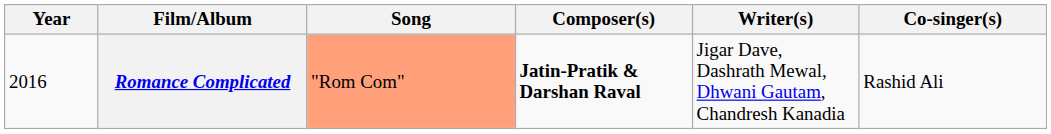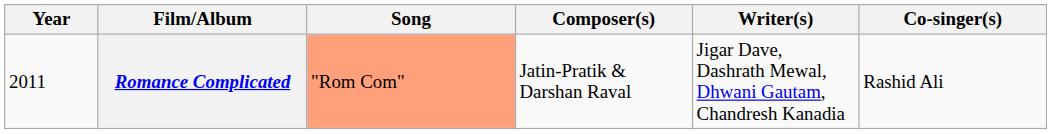Romance Complicated | Year: 2016 -> 2011
Romance Complicated | Composer(s): bold -> normal
